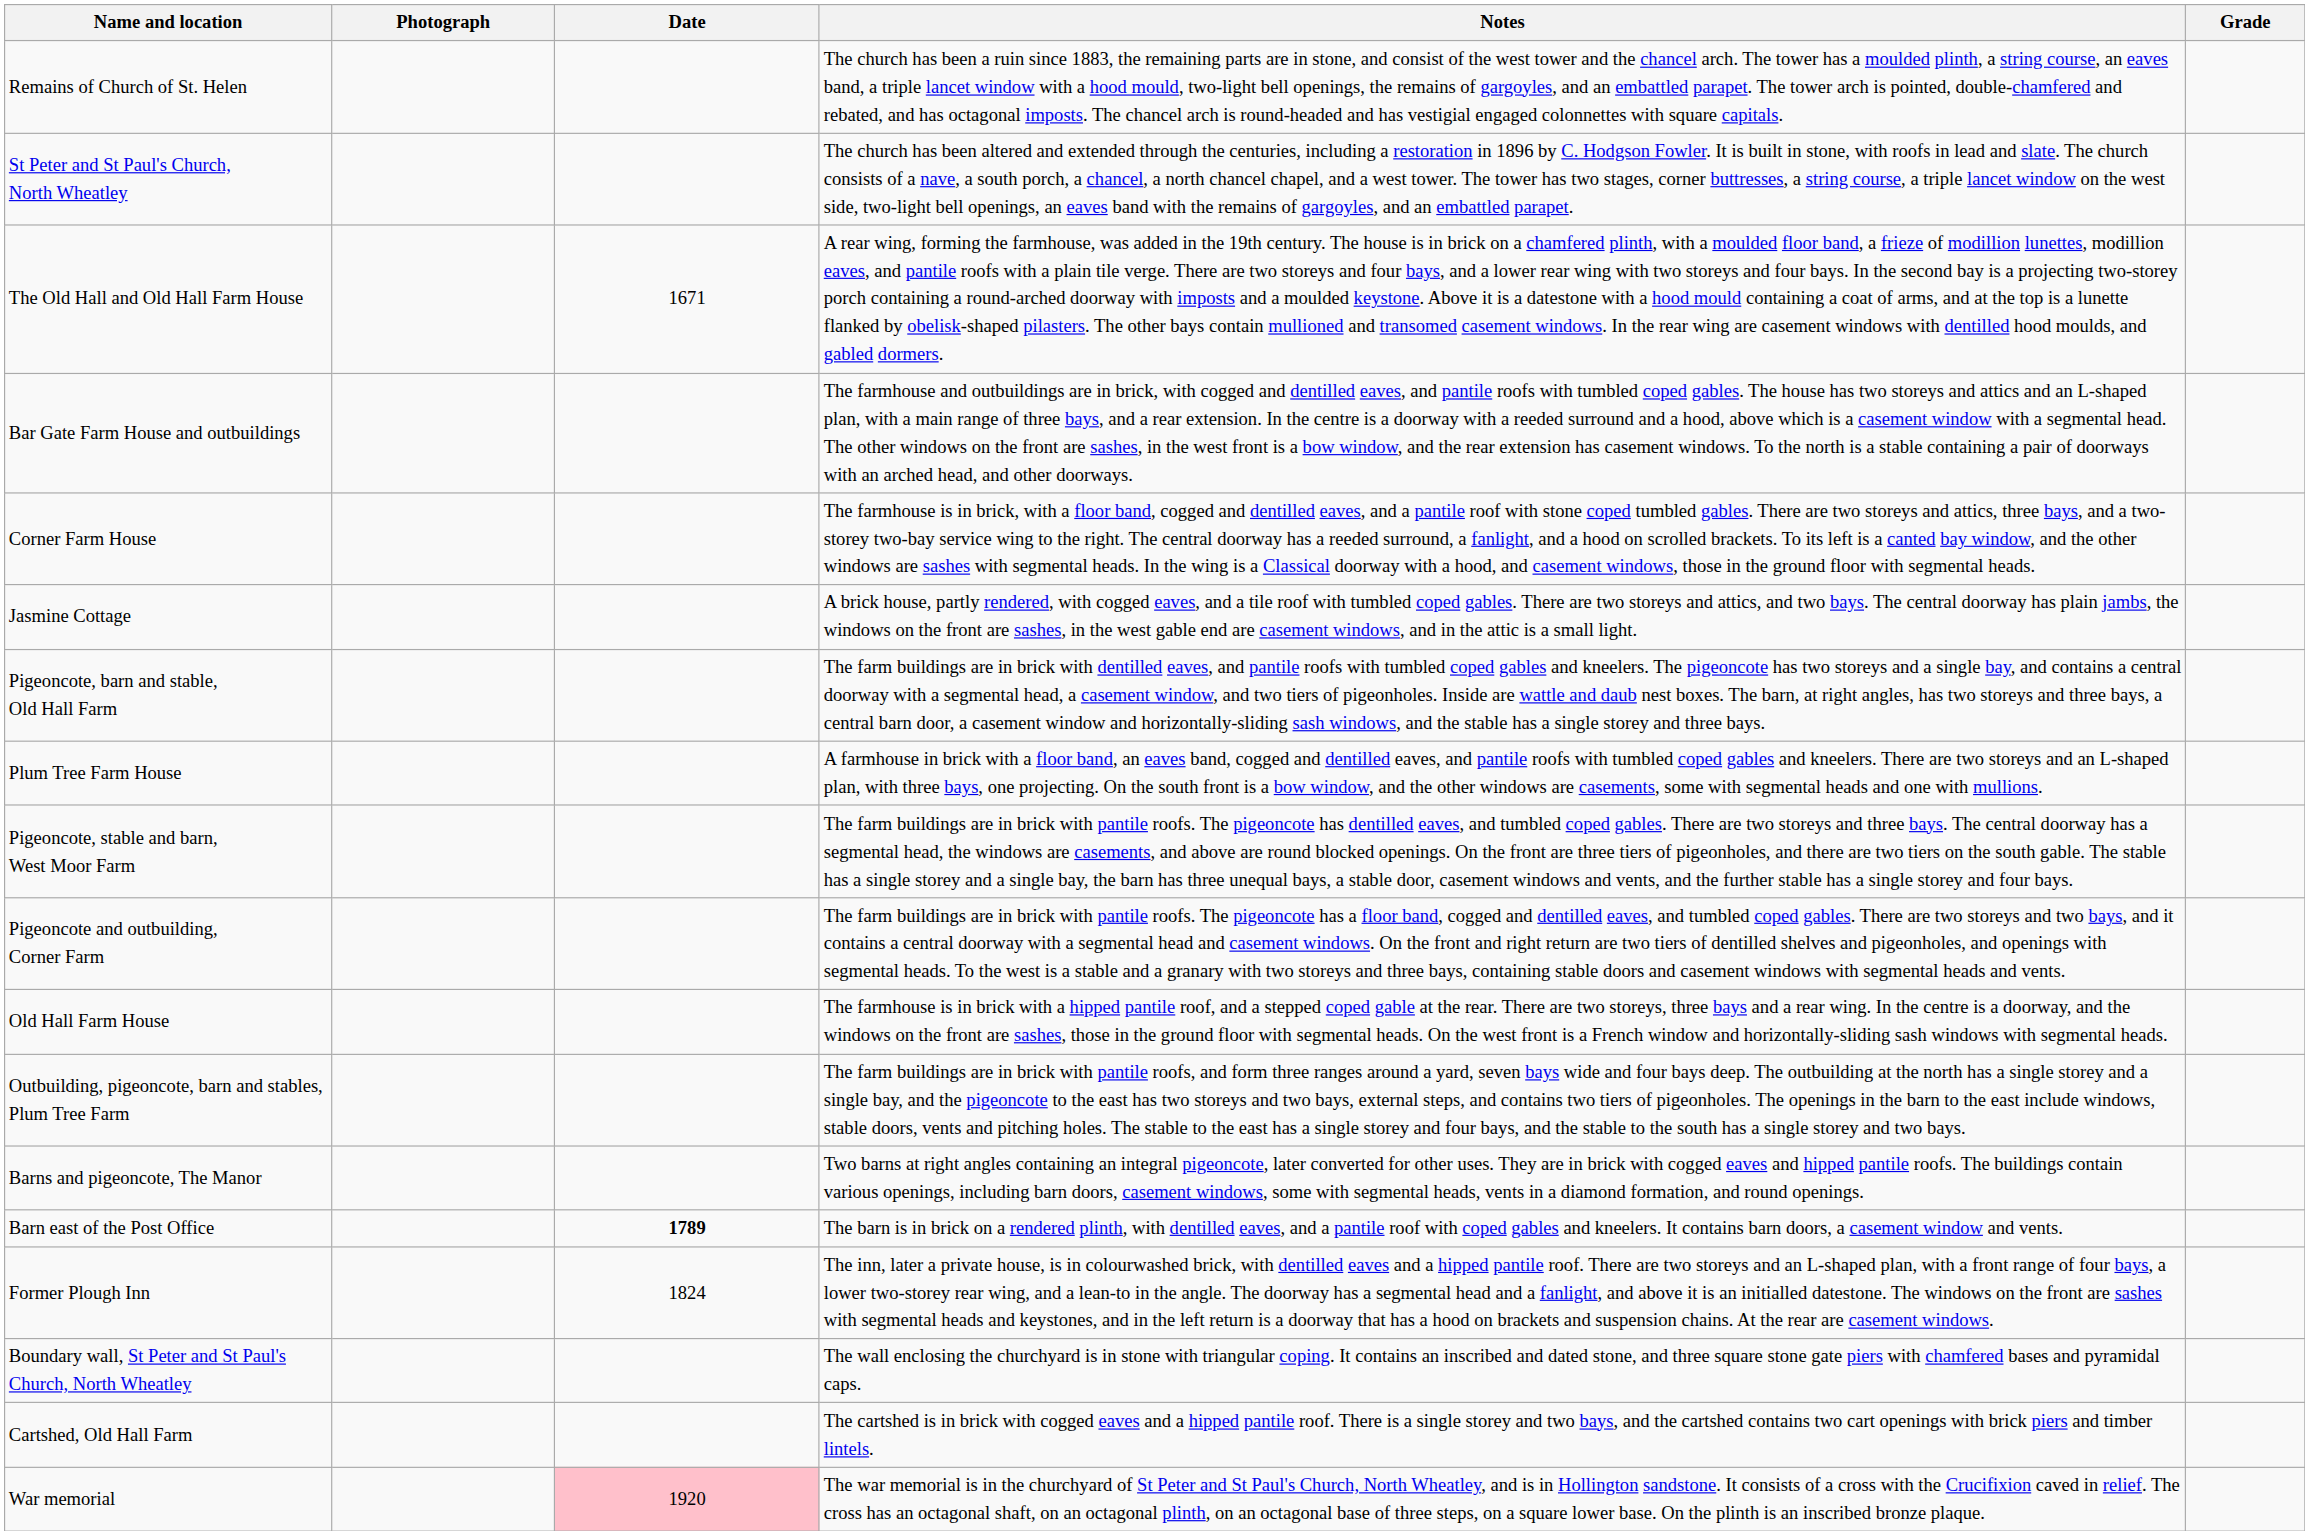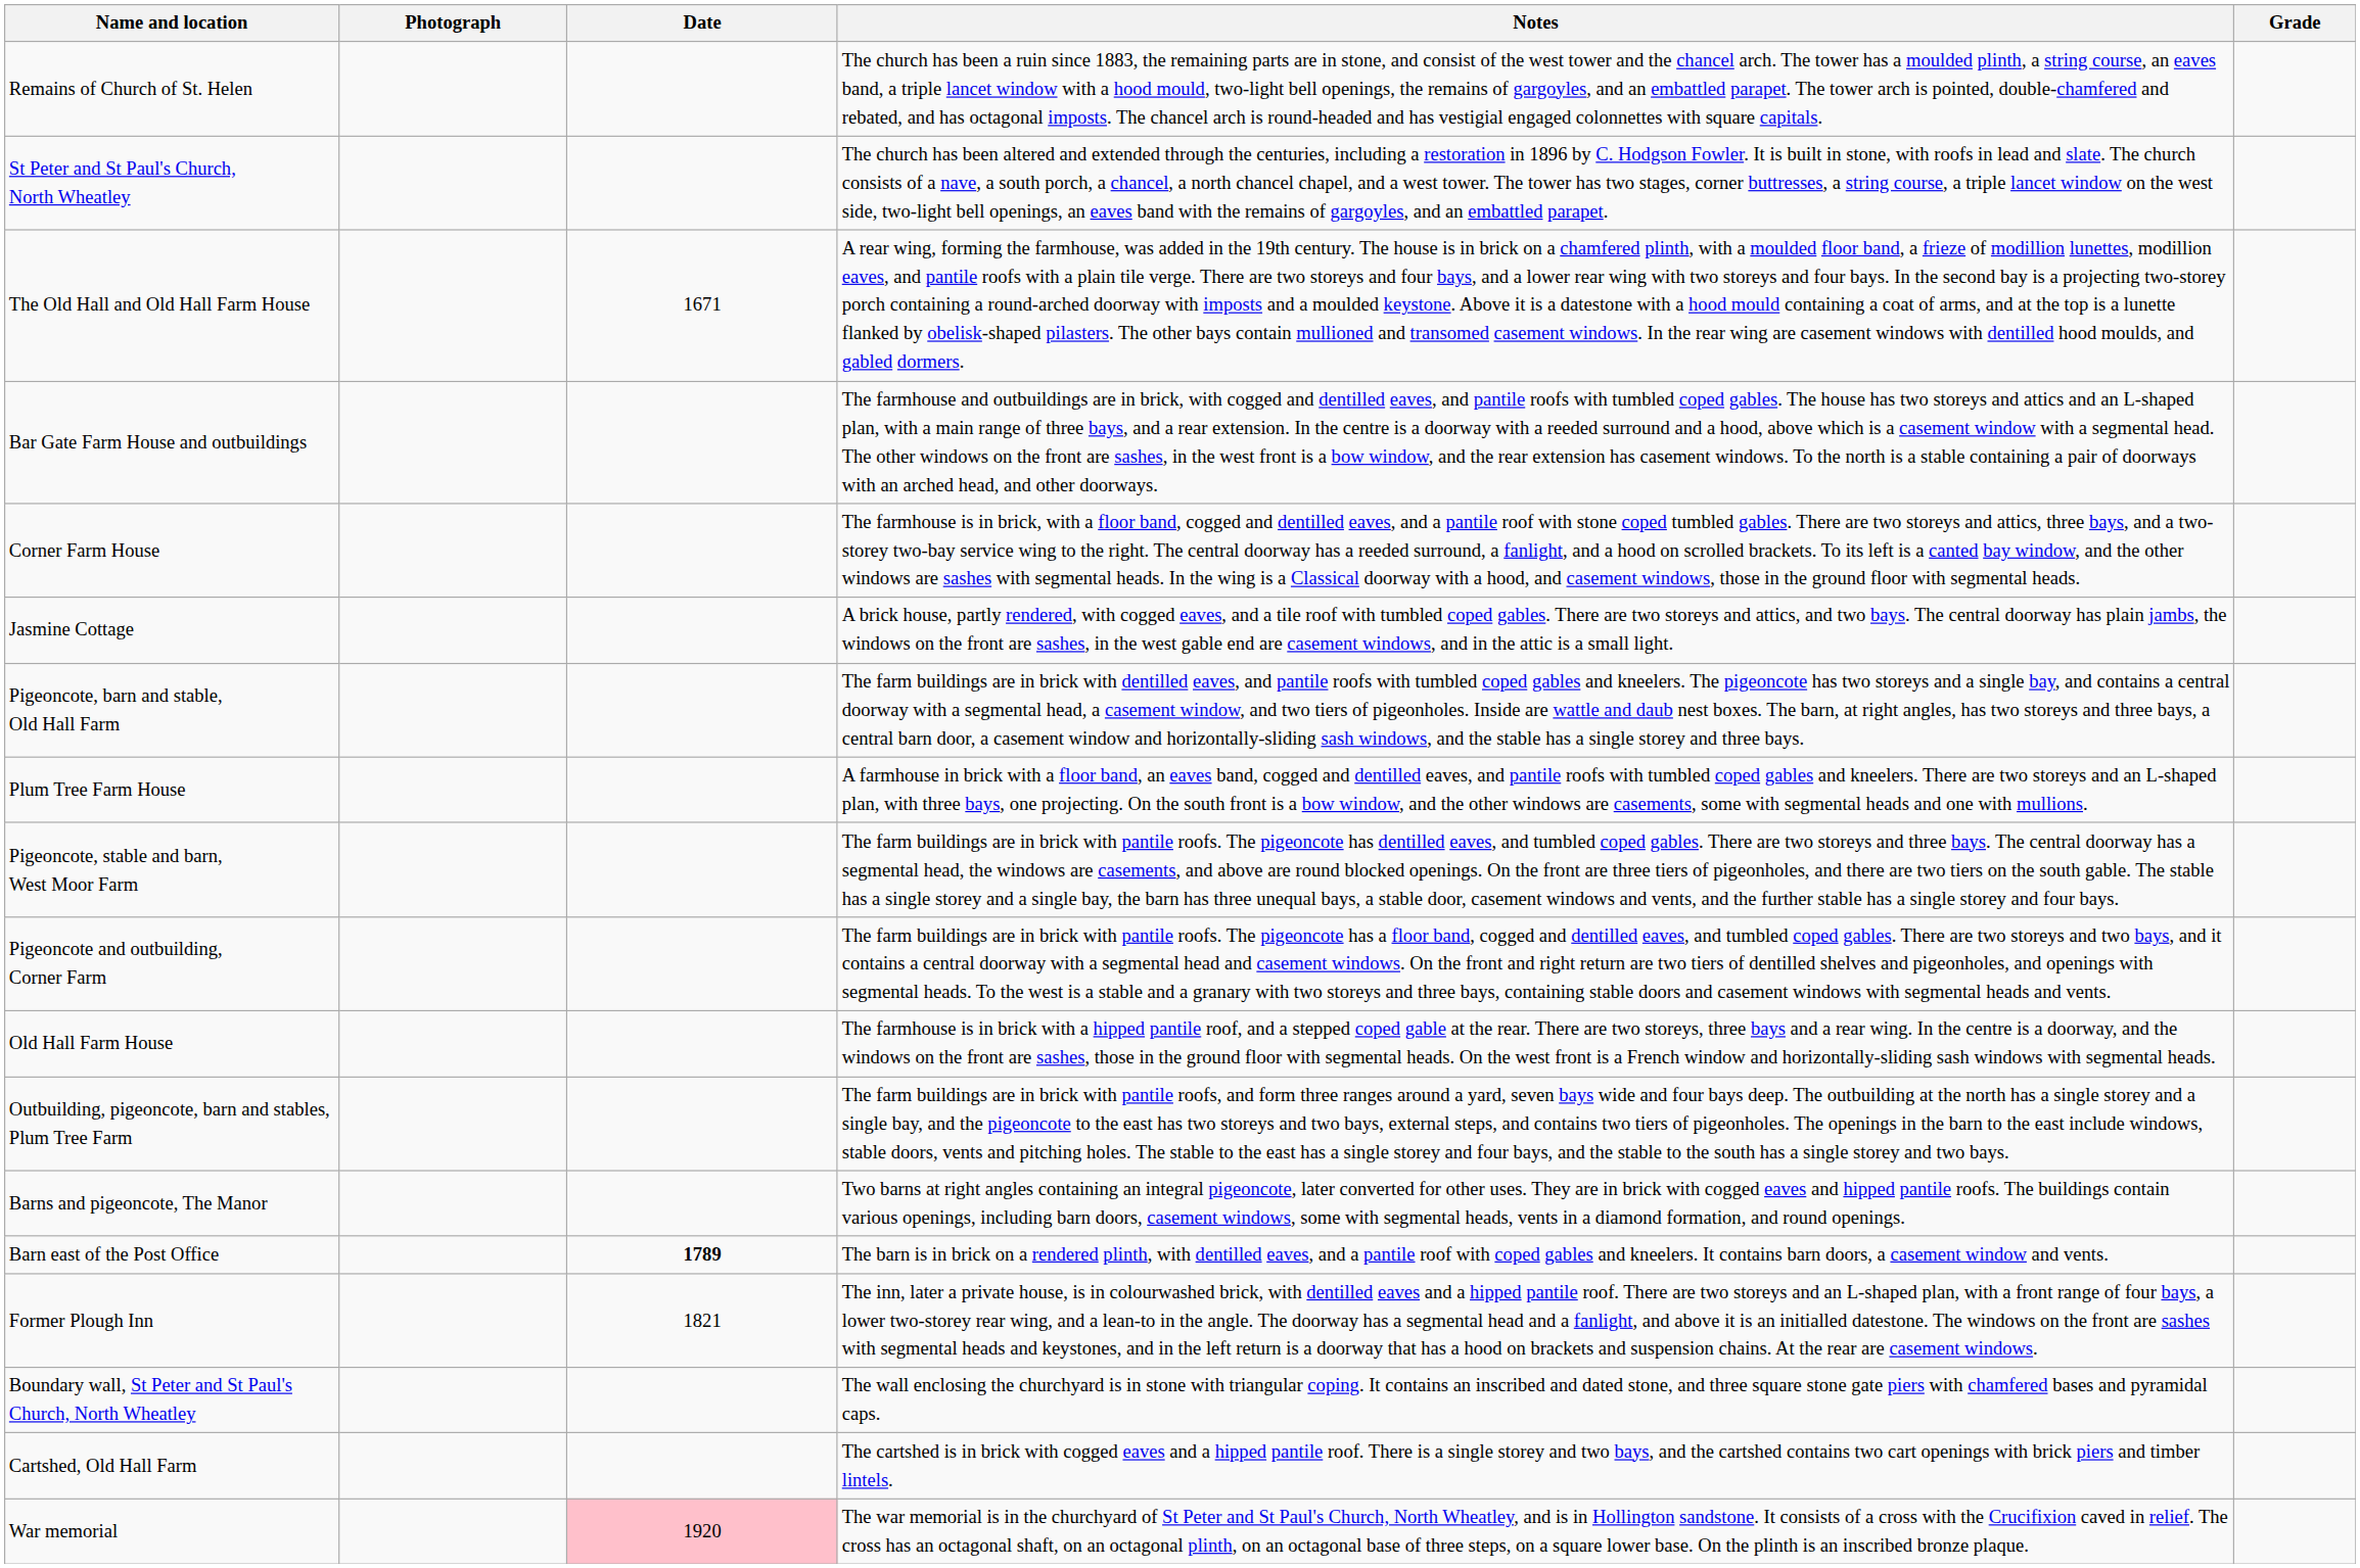Former Plough Inn | Date: 1824 -> 1821
